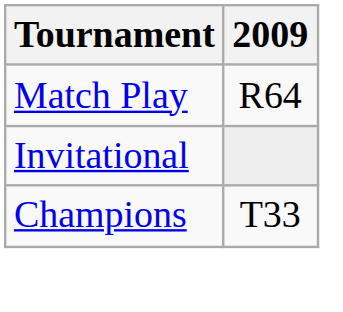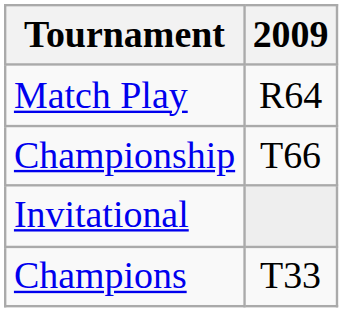+ row: Championship | T66
